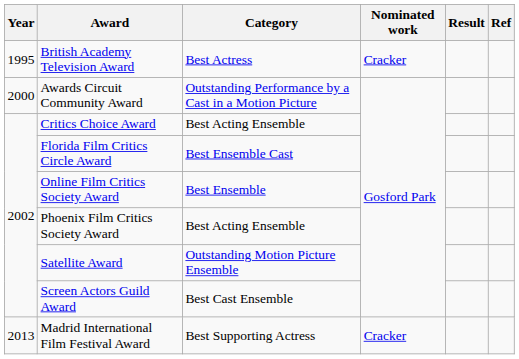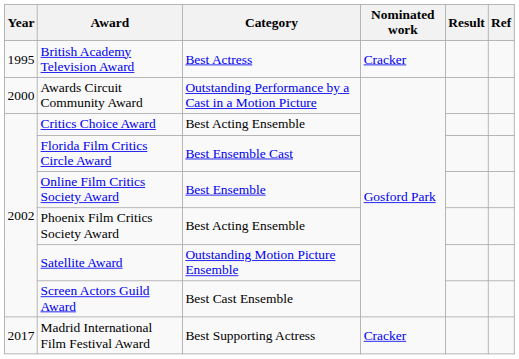Madrid International Film Festival Award | Year: 2013 -> 2017
